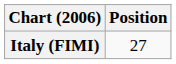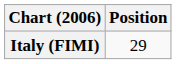Italy (FIMI) | Position: 27 -> 29
